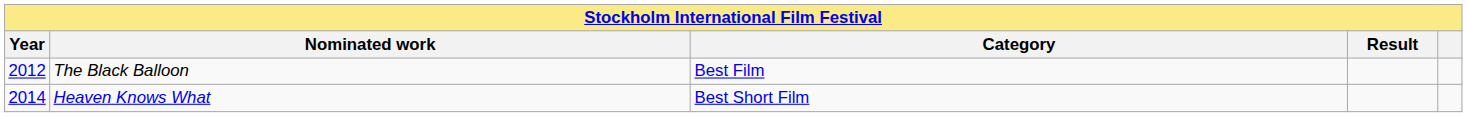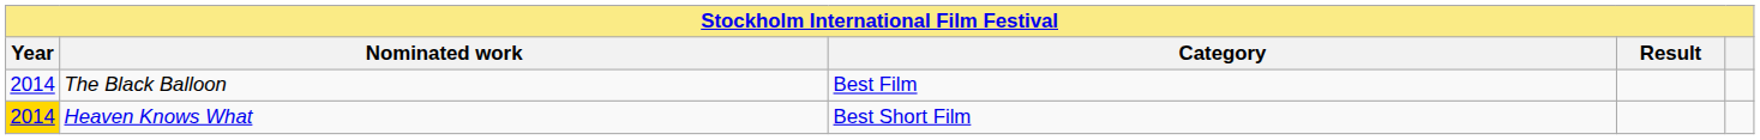The Black Balloon | Year: 2012 -> 2014
Heaven Knows What | Year: no background -> gold background
